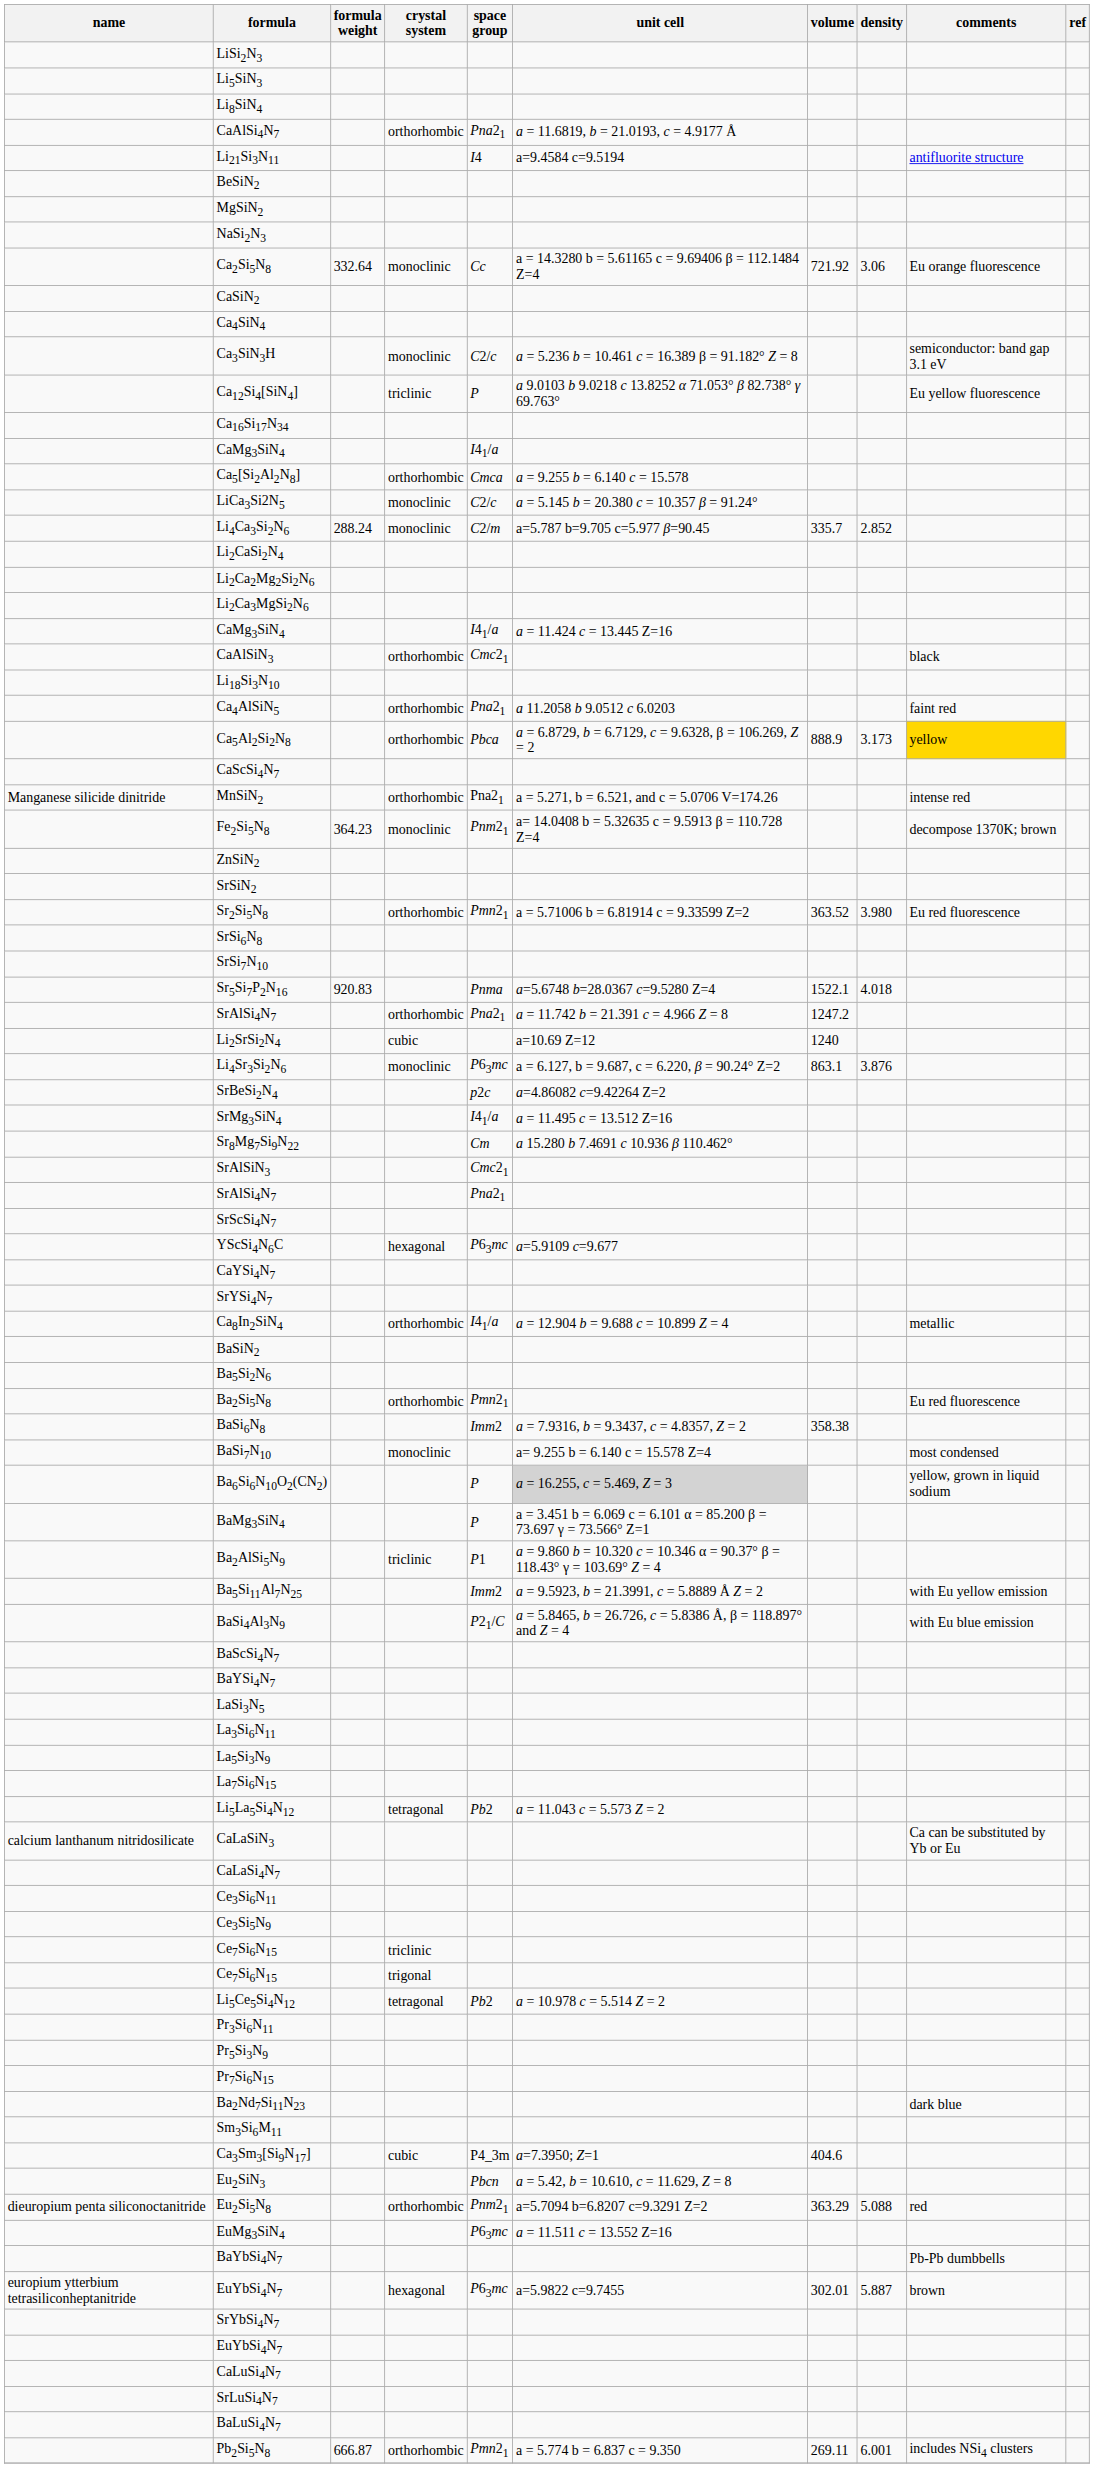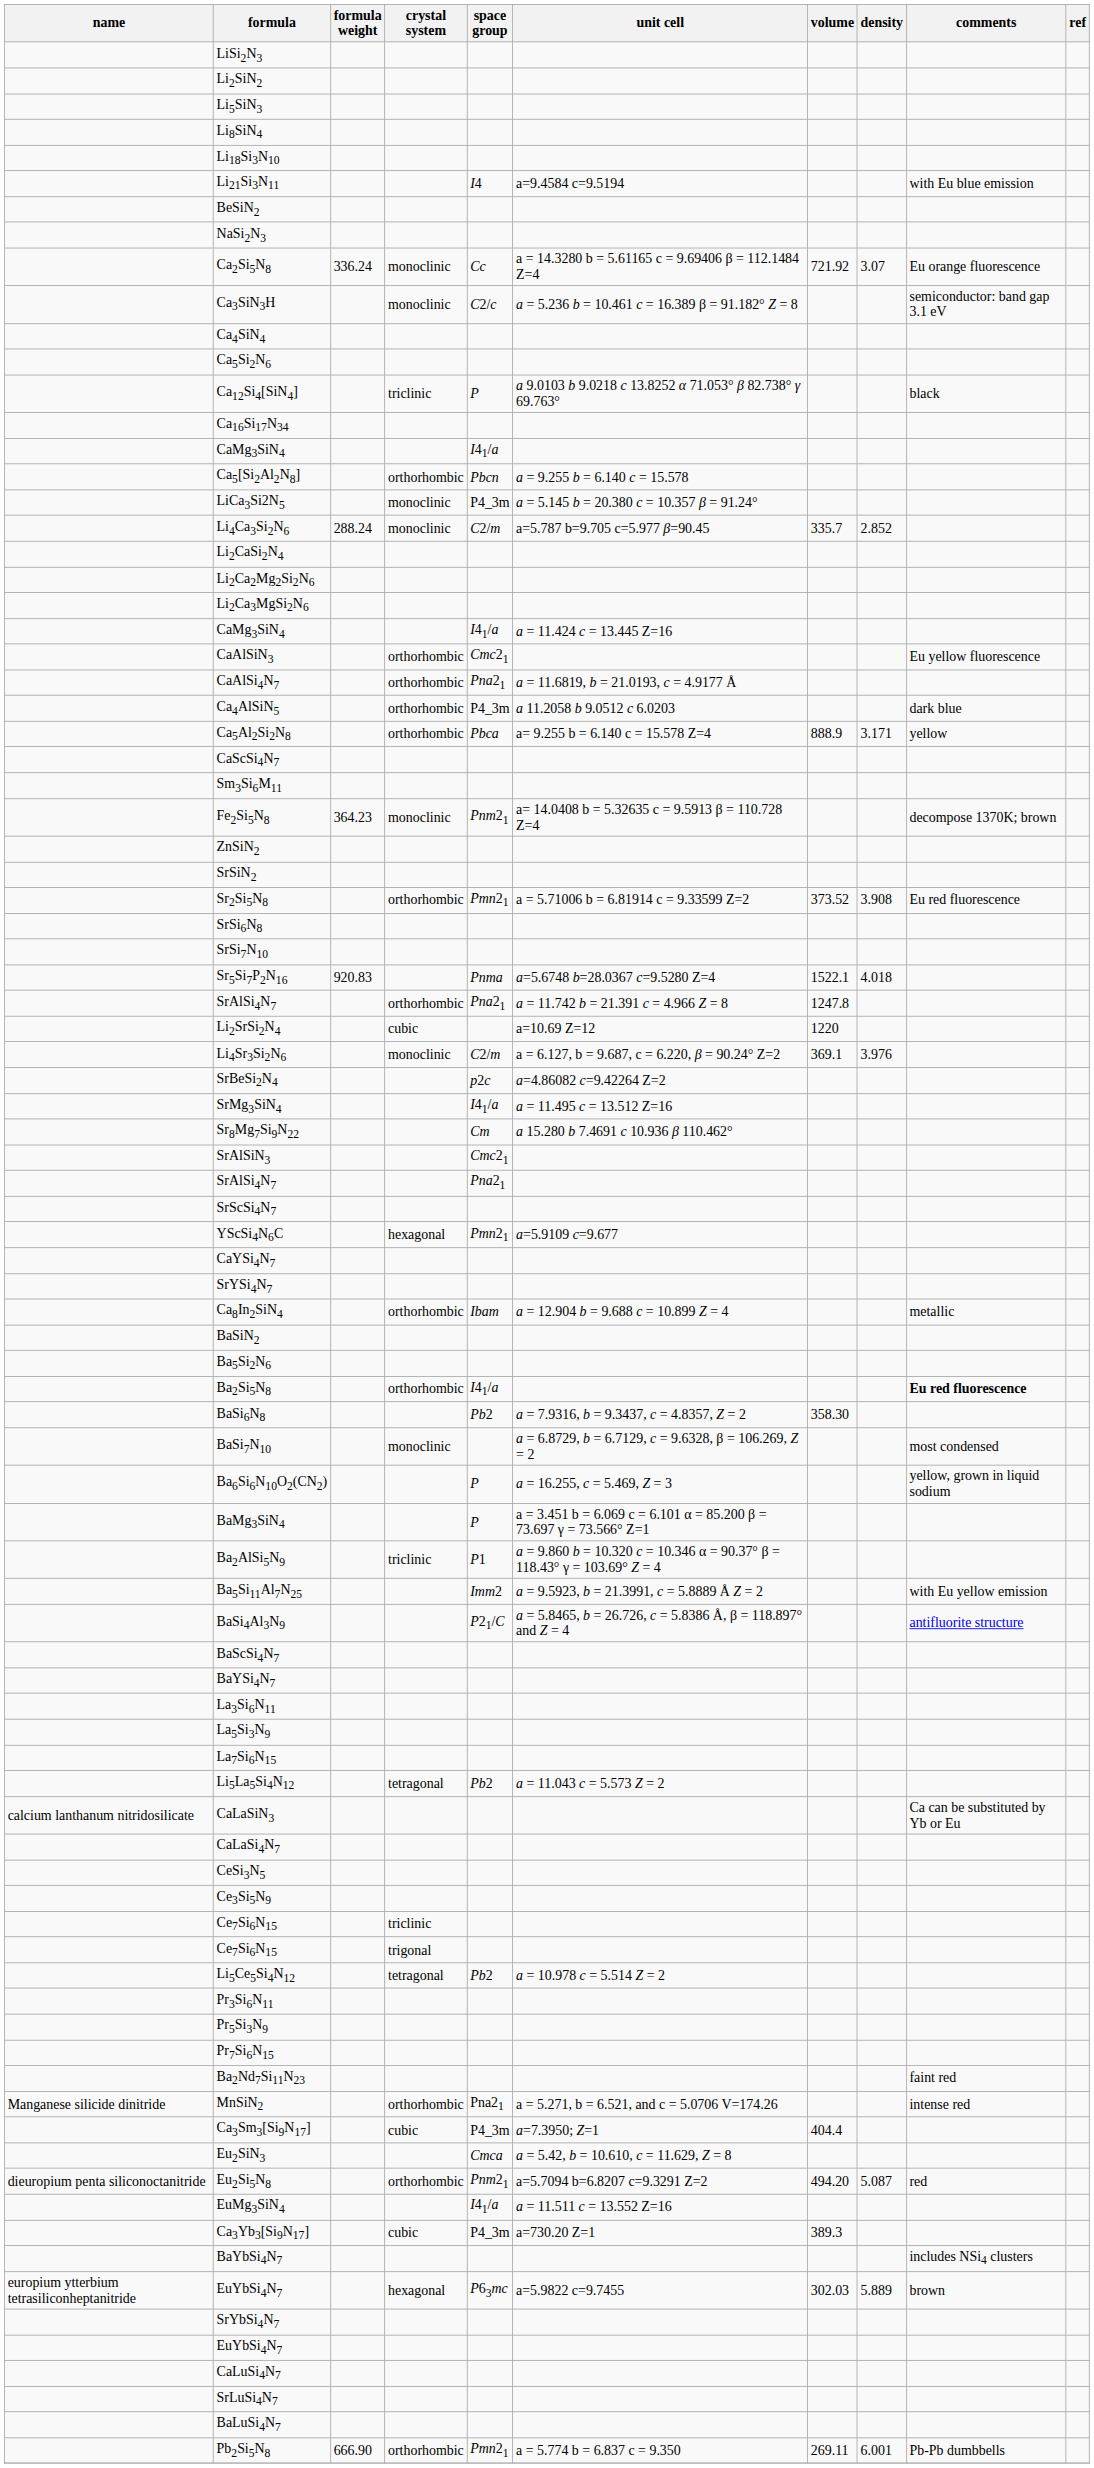+ row: Li2SiN2
rows swapped: Li18Si3N10 <-> CaAlSi4N7
Li21Si3N11 | comments: antifluorite structure -> with Eu blue emission
- row: MgSiN2
Ca2Si5N8 | formula weight: 332.64 -> 336.24
Ca2Si5N8 | density: 3.06 -> 3.07
- row: CaSiN2
rows swapped: Ca3SiN3H <-> Ca4SiN4
+ row: Ca5Si2N6
Ca12Si4[SiN4] | comments: Eu yellow fluorescence -> black
Ca5[Si2Al2N8] | space group: Cmca -> Pbcn
LiCa3Si2N5 | space group: C2/c -> P4_3m
CaAlSiN3 | comments: black -> Eu yellow fluorescence
Ca4AlSiN5 | space group: Pna21 -> P4_3m
Ca4AlSiN5 | comments: faint red -> dark blue
Ca5Al2Si2N8 | unit cell: a = 6.8729, b = 6.7129, c = 9.6328, β = 106.269, Z = 2 -> a= 9.255 b = 6.140 c = 15.578 Z=4
Ca5Al2Si2N8 | density: 3.173 -> 3.171
Ca5Al2Si2N8 | comments: gold background -> no background
rows swapped: MnSiN2 <-> Sm3Si6M11
Sr2Si5N8 | volume: 363.52 -> 373.52
Sr2Si5N8 | density: 3.980 -> 3.908
SrAlSi4N7 / orthorhombic | volume: 1247.2 -> 1247.8
Li2SrSi2N4 | volume: 1240 -> 1220
Li4Sr3Si2N6 | space group: P63mc -> C2/m
Li4Sr3Si2N6 | volume: 863.1 -> 369.1
Li4Sr3Si2N6 | density: 3.876 -> 3.976
YScSi4N6C | space group: P63mc -> Pmn21
Ca8In2SiN4 | space group: I41/a -> Ibam
Ba2Si5N8 | space group: Pmn21 -> I41/a
Ba2Si5N8 | comments: normal -> bold
BaSi6N8 | space group: Imm2 -> Pb2
BaSi6N8 | volume: 358.38 -> 358.30
BaSi7N10 | unit cell: a= 9.255 b = 6.140 c = 15.578 Z=4 -> a = 6.8729, b = 6.7129, c = 9.6328, β = 106.269, Z = 2
Ba6Si6N10O2(CN2) | unit cell: lightgrey background -> no background
BaSi4Al3N9 | comments: with Eu blue emission -> antifluorite structure
- row: LaSi3N5
+ row: CeSi3N5
- row: Ce3Si6N11
Ba2Nd7Si11N23 | comments: dark blue -> faint red
Ca3Sm3[Si9N17] | volume: 404.6 -> 404.4
Eu2SiN3 | space group: Pbcn -> Cmca
Eu2Si5N8 | volume: 363.29 -> 494.20
Eu2Si5N8 | density: 5.088 -> 5.087
EuMg3SiN4 | space group: P63mc -> I41/a
+ row: Ca3Yb3[Si9N17] | cubic | P4_3m | a=730.20 Z=1 | 389.3
BaYbSi4N7 | comments: Pb-Pb dumbbells -> includes NSi4 clusters
EuYbSi4N7 / hexagonal | volume: 302.01 -> 302.03
EuYbSi4N7 / hexagonal | density: 5.887 -> 5.889
Pb2Si5N8 | formula weight: 666.87 -> 666.90
Pb2Si5N8 | comments: includes NSi4 clusters -> Pb-Pb dumbbells
